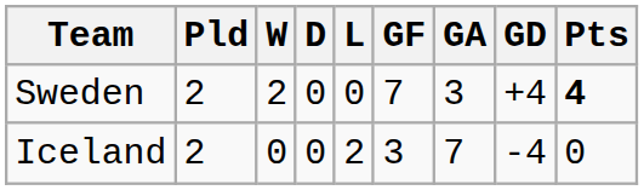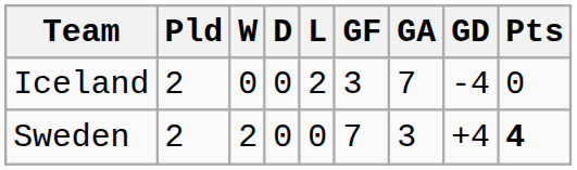rows swapped: Sweden <-> Iceland
